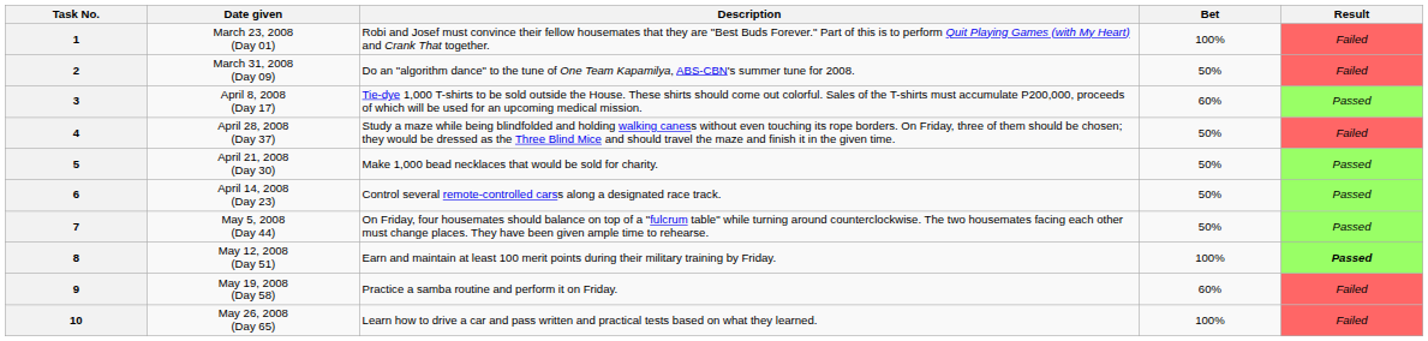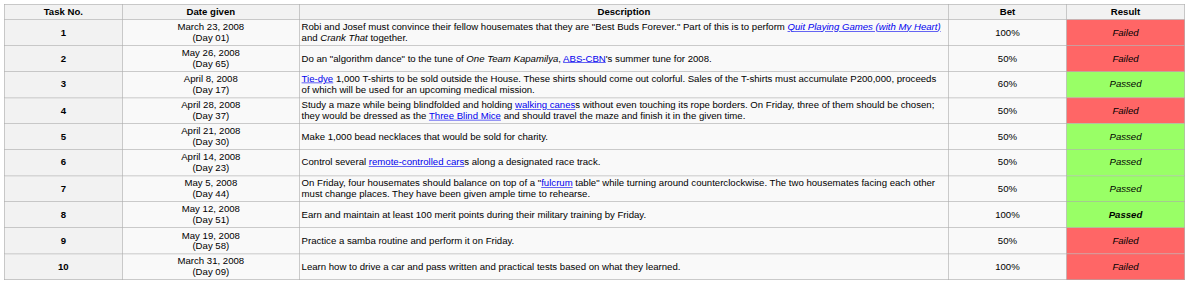2 | Date given: March 31, 2008 (Day 09) -> May 26, 2008 (Day 65)
9 | Bet: 60% -> 50%
10 | Date given: May 26, 2008 (Day 65) -> March 31, 2008 (Day 09)
